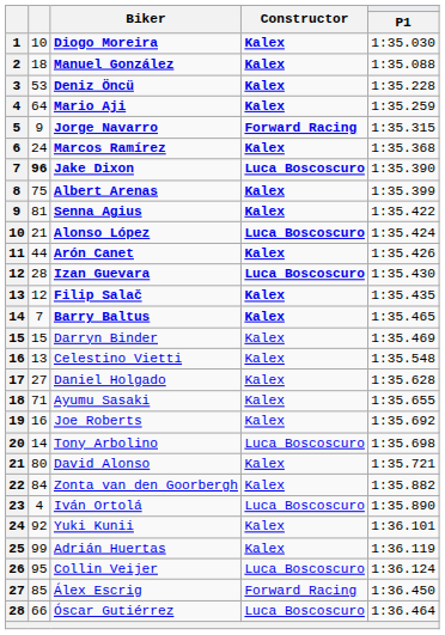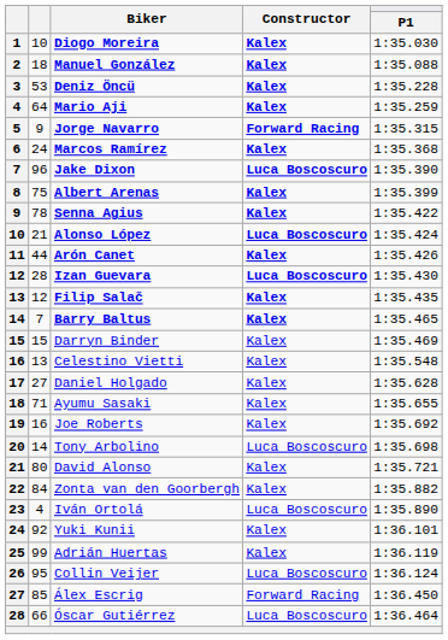Jake Dixon | column 2: bold -> normal
Senna Agius | column 2: 81 -> 78
